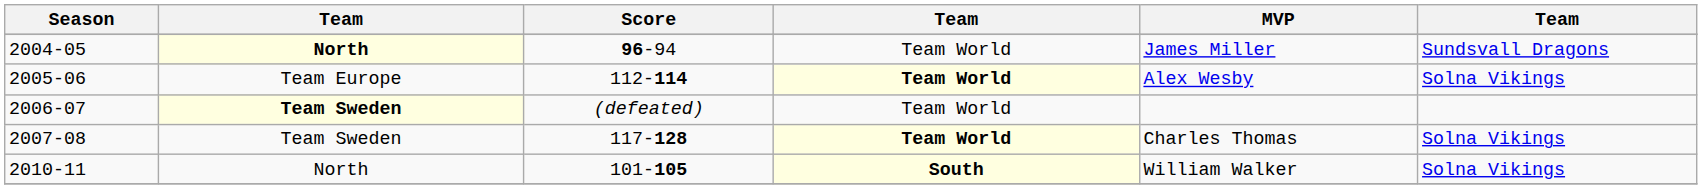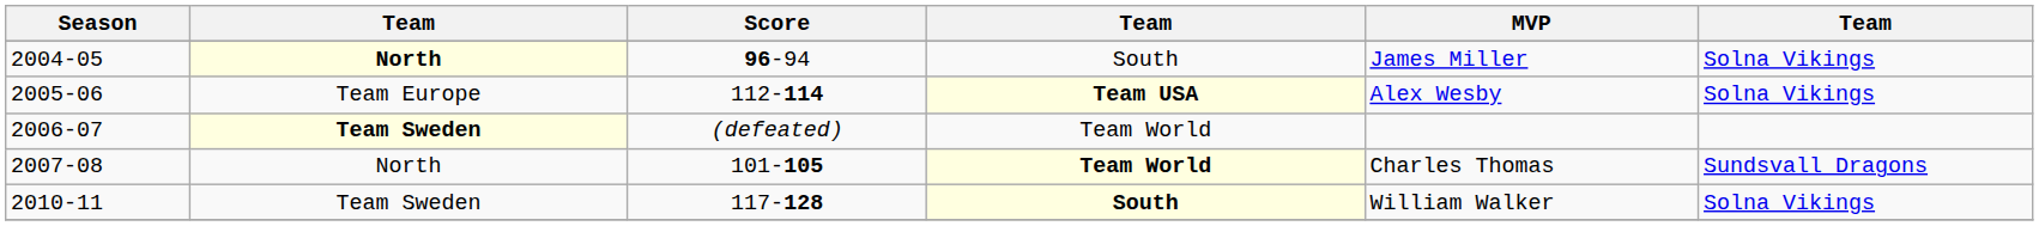2004-05 | column 4: Team World -> South
2004-05 | column 6: Sundsvall Dragons -> Solna Vikings
2005-06 | column 4: Team World -> Team USA
2007-08 | column 2: Team Sweden -> North
2007-08 | Score: 117-128 -> 101-105
2007-08 | column 6: Solna Vikings -> Sundsvall Dragons
2010-11 | column 2: North -> Team Sweden
2010-11 | Score: 101-105 -> 117-128
